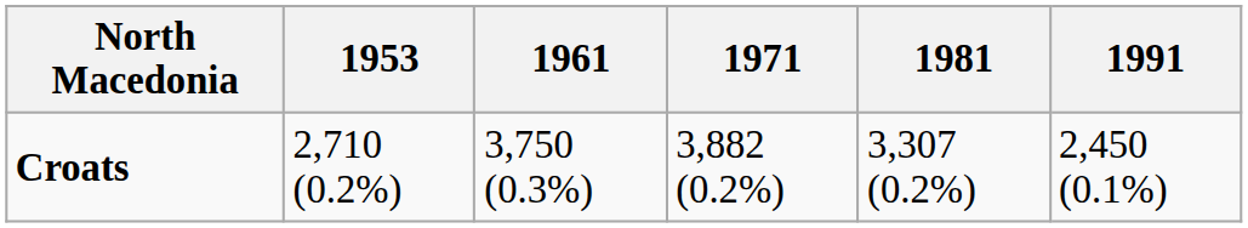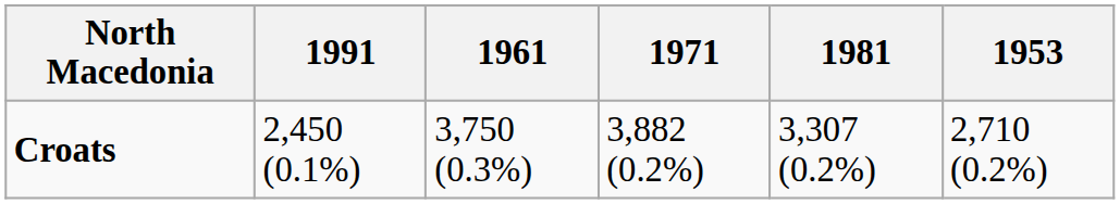columns swapped: 1953 <-> 1991
